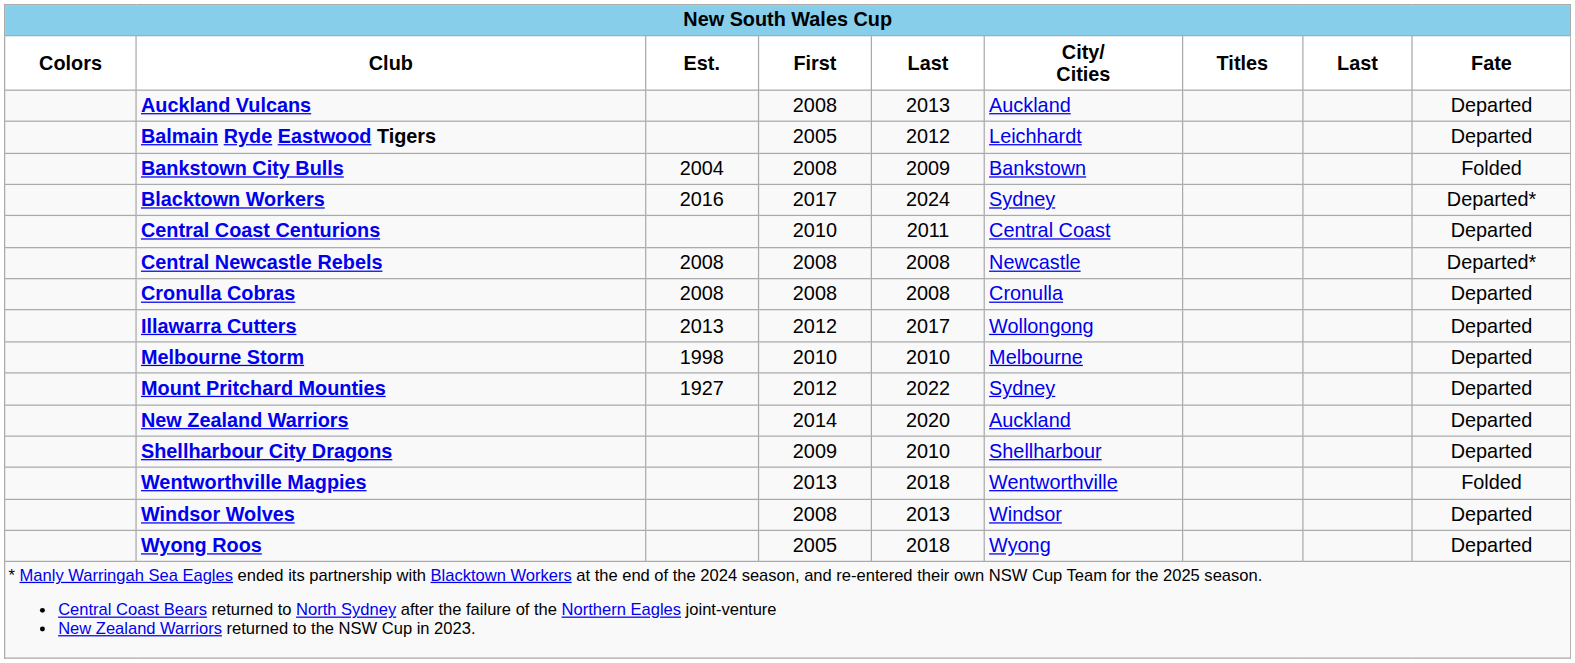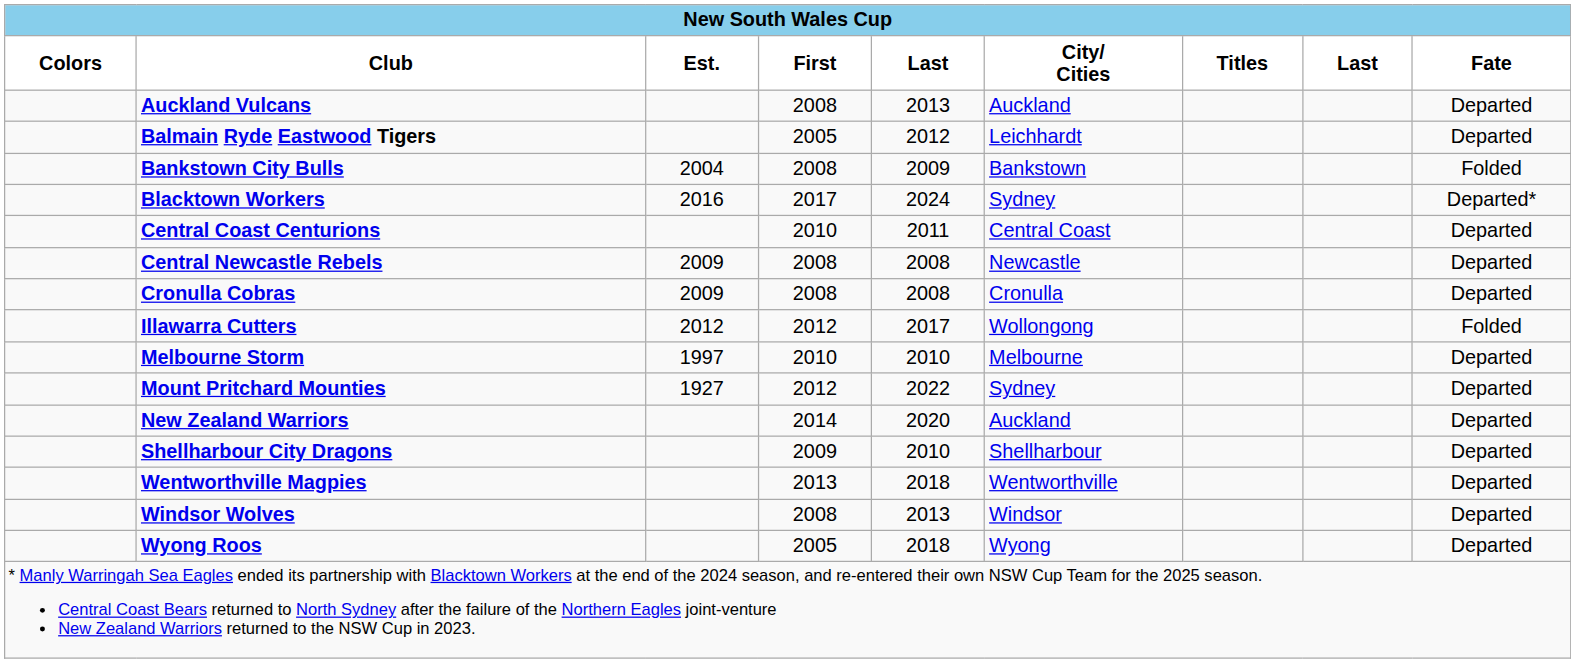Central Newcastle Rebels | Est.: 2008 -> 2009
Central Newcastle Rebels | Fate: Departed* -> Departed
Cronulla Cobras | Est.: 2008 -> 2009
Illawarra Cutters | Est.: 2013 -> 2012
Illawarra Cutters | Fate: Departed -> Folded
Melbourne Storm | Est.: 1998 -> 1997
Wentworthville Magpies | Fate: Folded -> Departed
